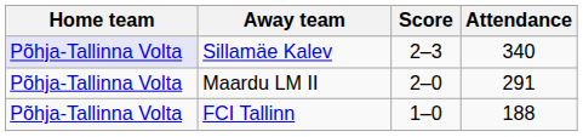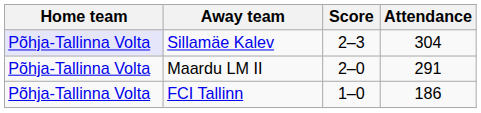Sillamäe Kalev | Attendance: 340 -> 304
FCI Tallinn | Attendance: 188 -> 186
